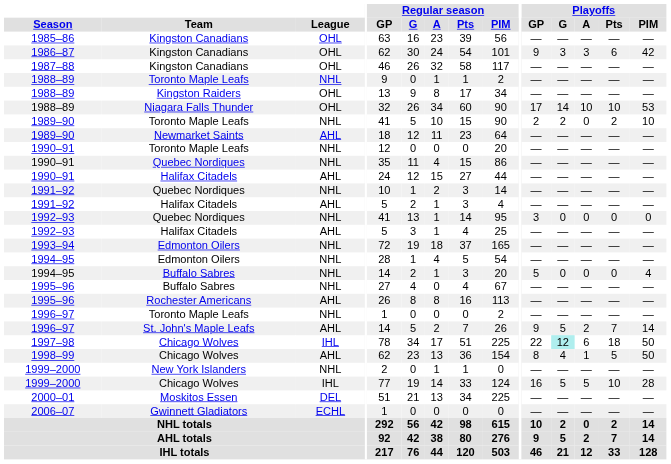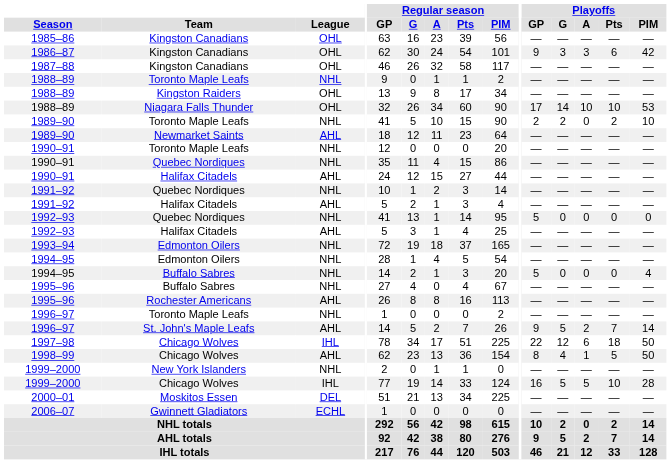1992–93 / Quebec Nordiques | Playoffs / GP: 3 -> 5
1997–98 | Playoffs / G: paleturquoise background -> no background
